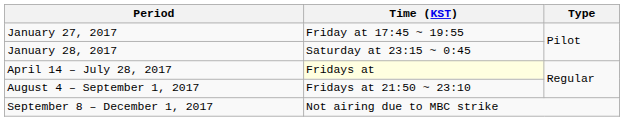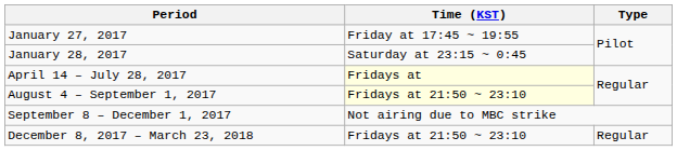August 4 – September 1, 2017 | Time (KST): no background -> lightyellow background
+ row: December 8, 2017 – March 23, 2018 | Fridays at 21:50 ~ 23:10 | Regular
